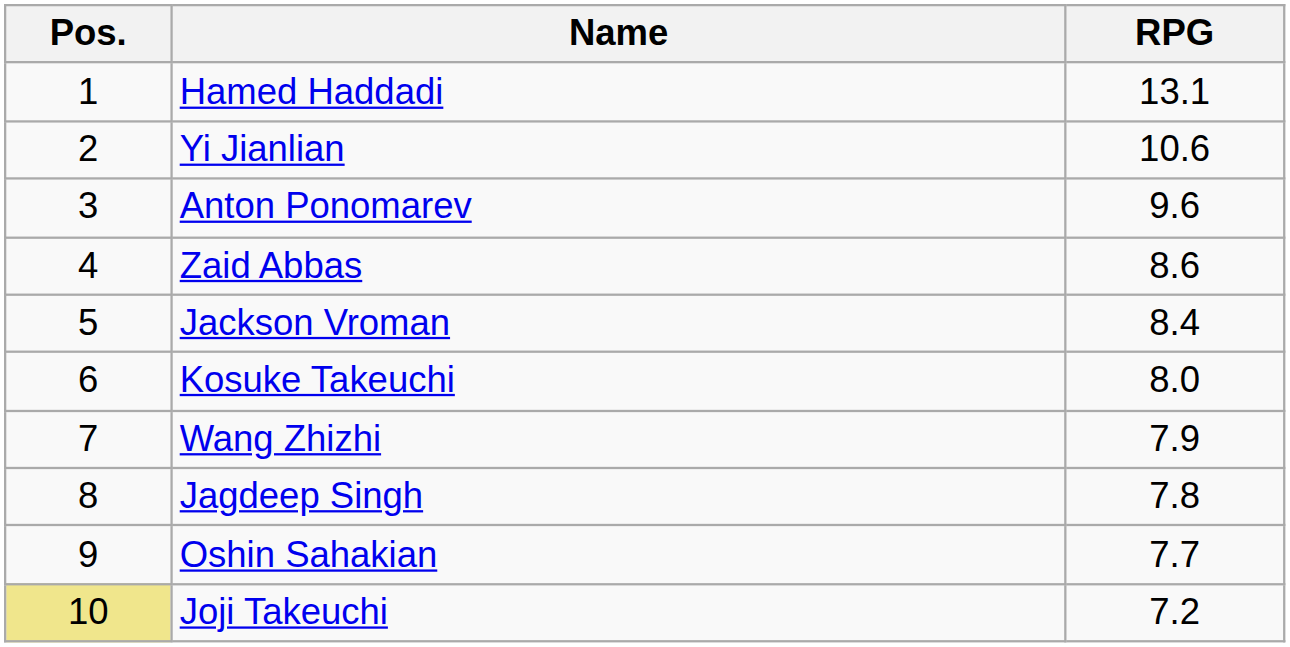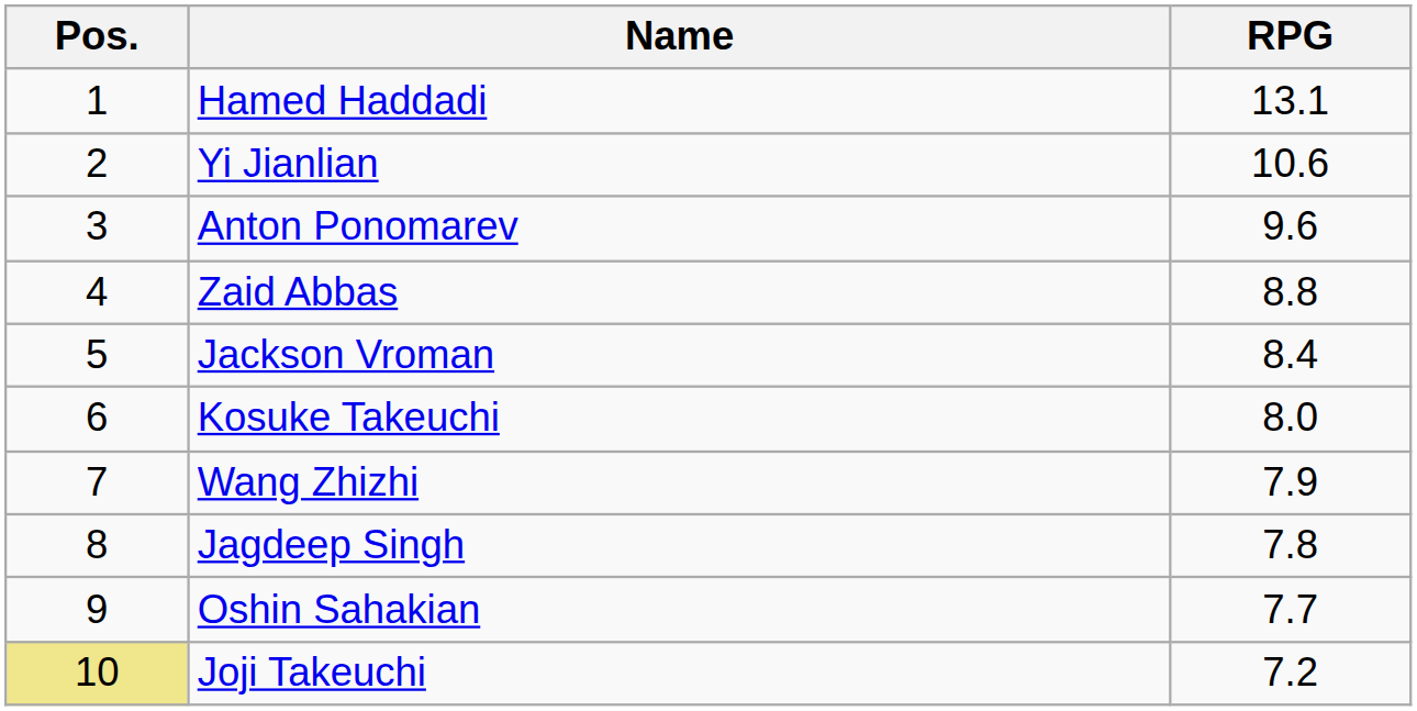Zaid Abbas | RPG: 8.6 -> 8.8
